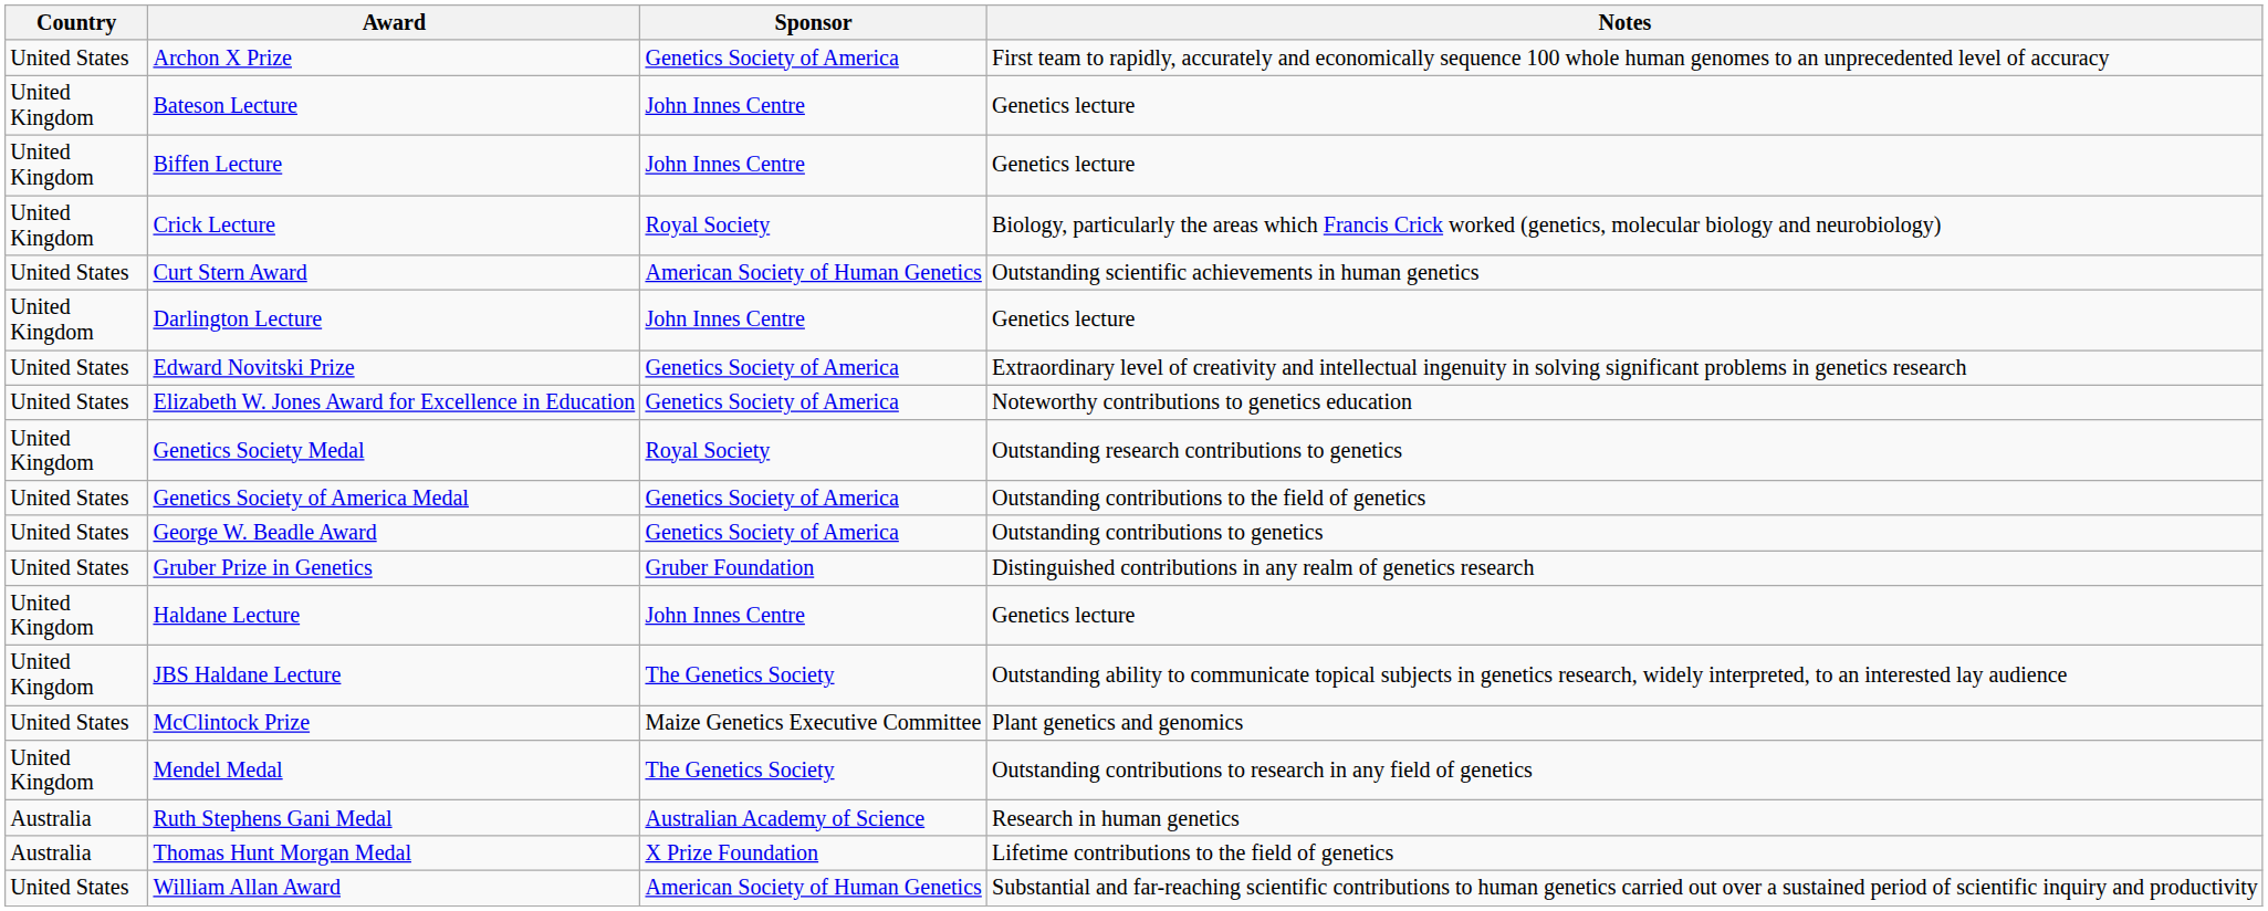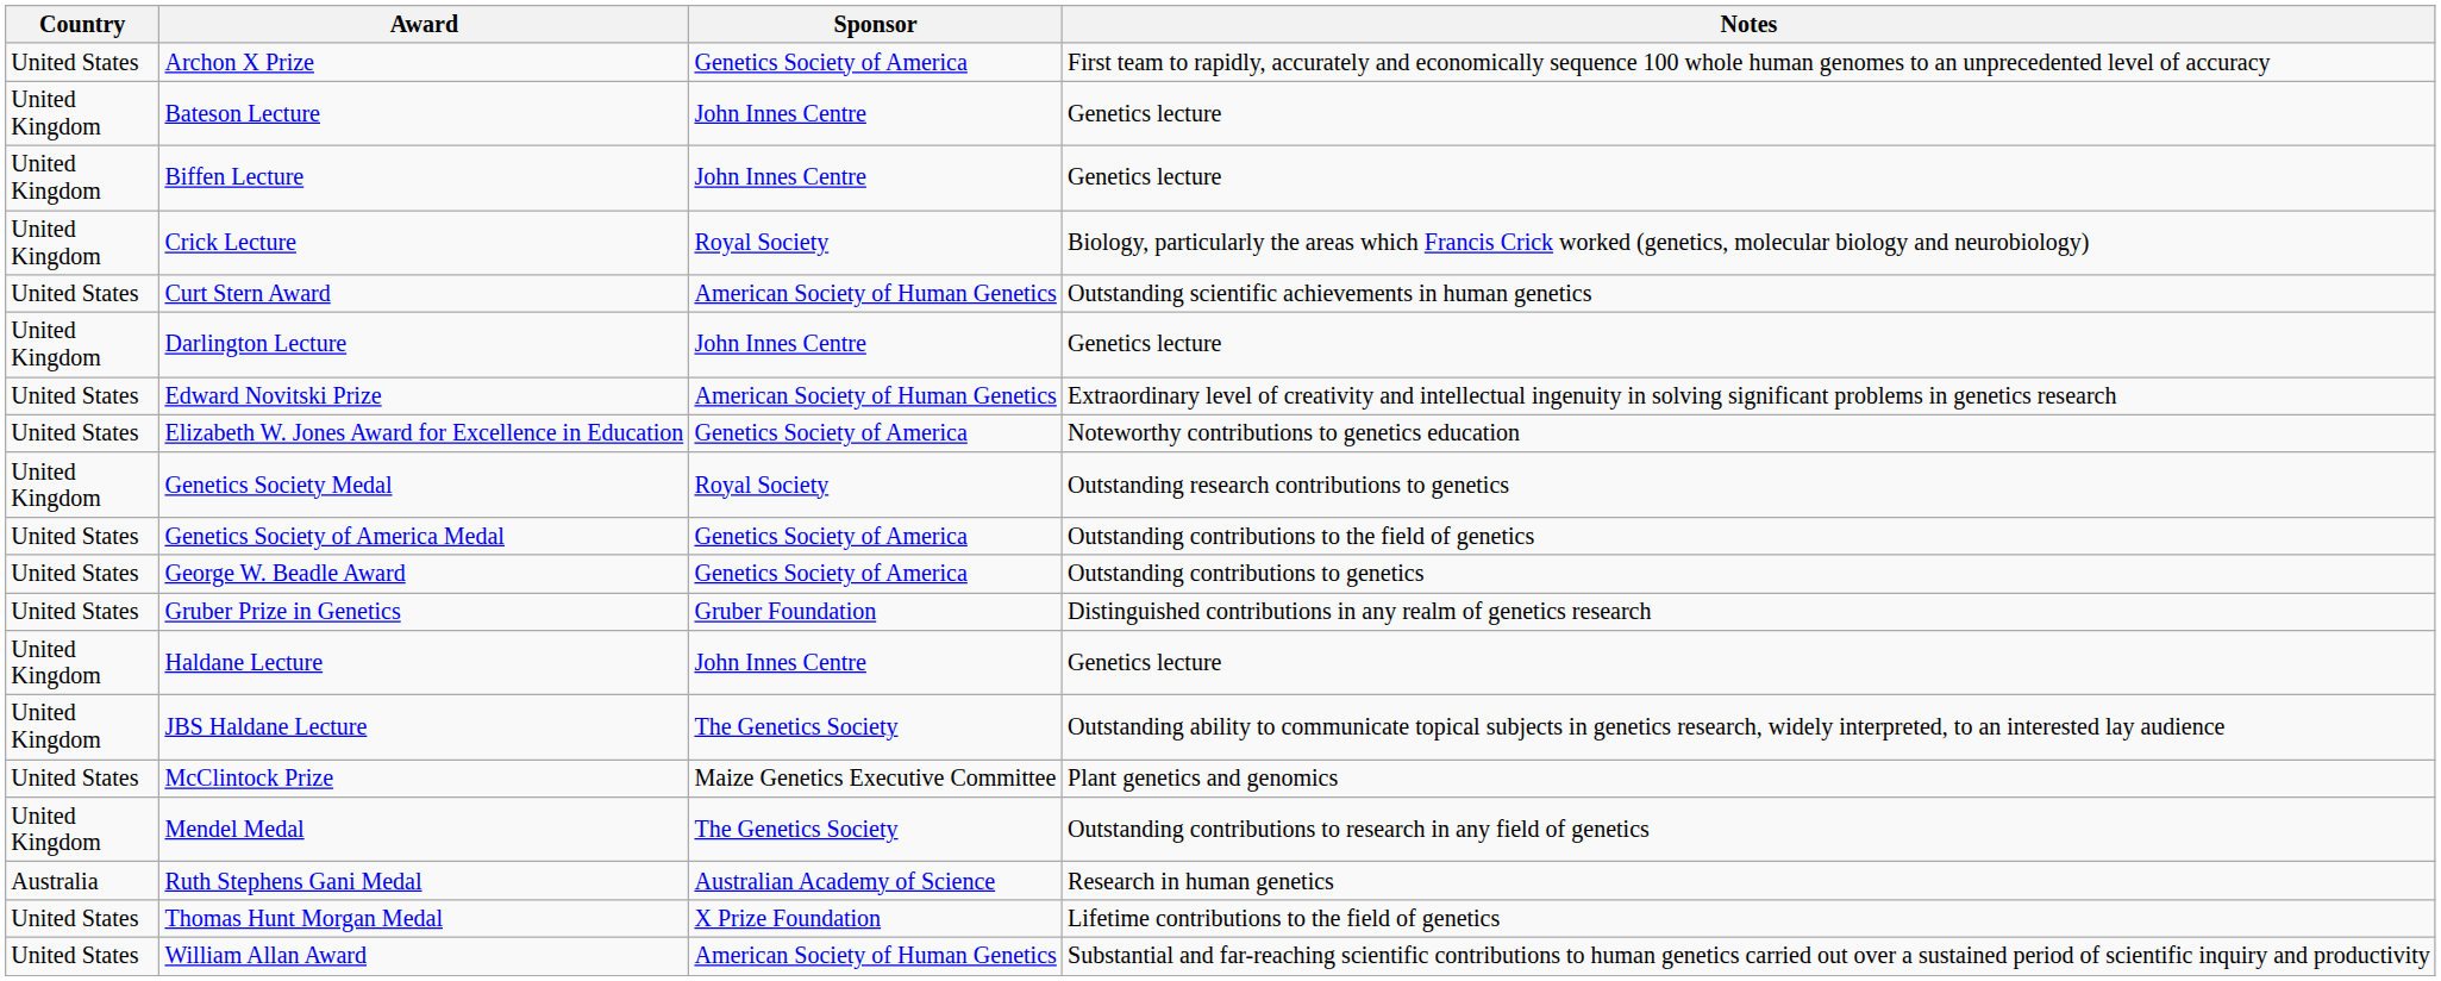Edward Novitski Prize | Sponsor: Genetics Society of America -> American Society of Human Genetics
Thomas Hunt Morgan Medal | Country: Australia -> United States
